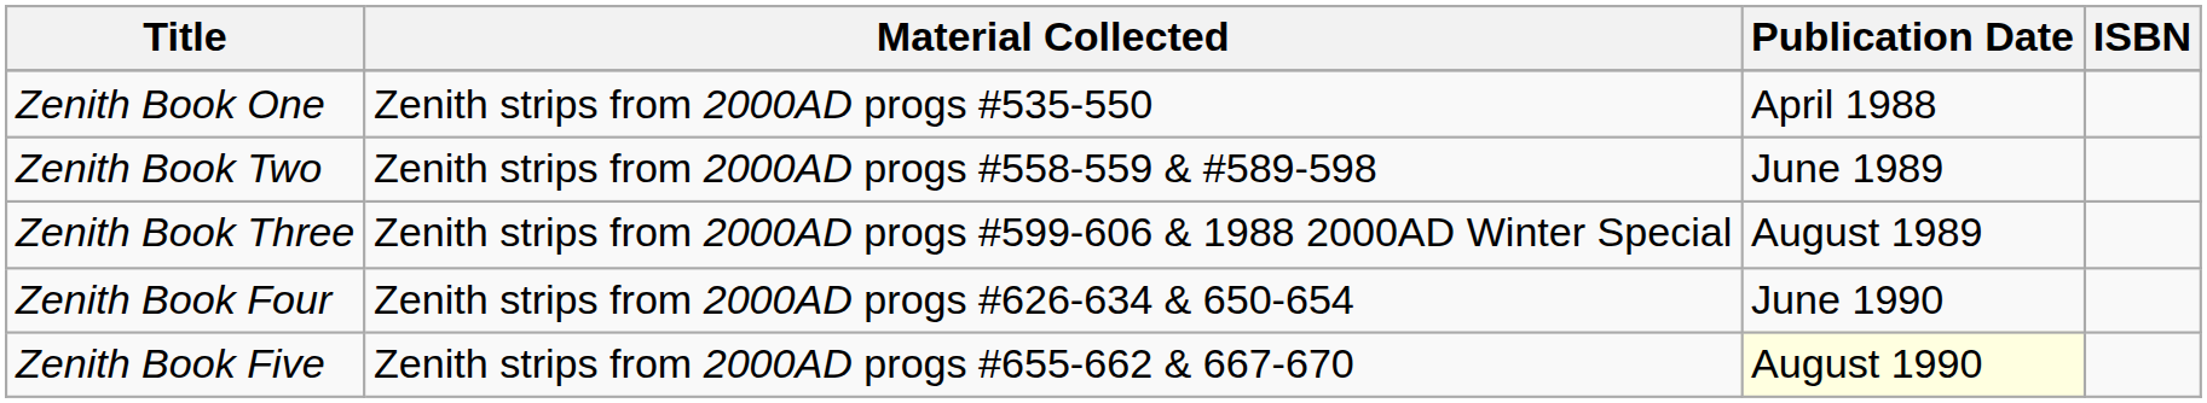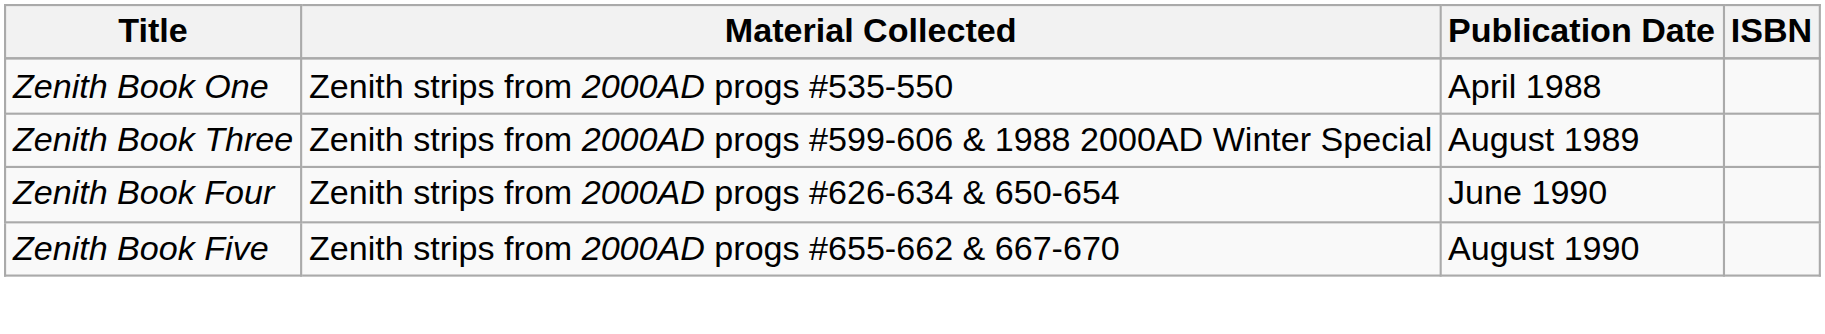- row: Zenith Book Two | Zenith strips from 2000AD progs #558-559 & #589-598 | June 1989
Zenith Book Five | Publication Date: lightyellow background -> no background
